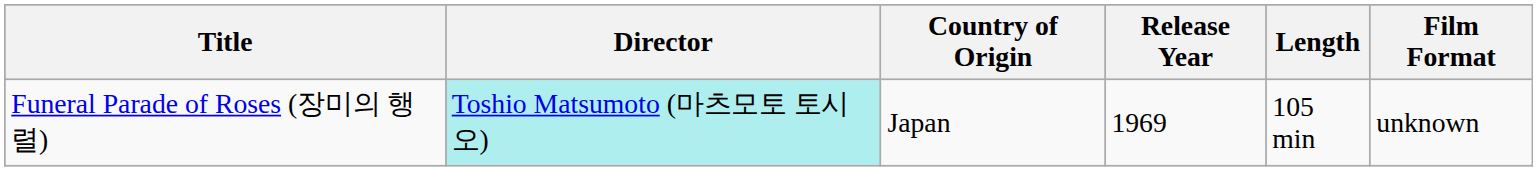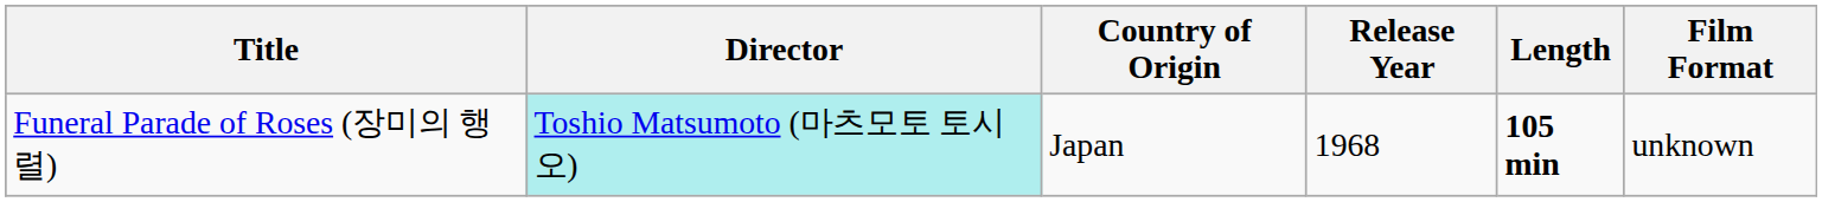Funeral Parade of Roses (장미의 행렬) | Release Year: 1969 -> 1968
Funeral Parade of Roses (장미의 행렬) | Length: normal -> bold
